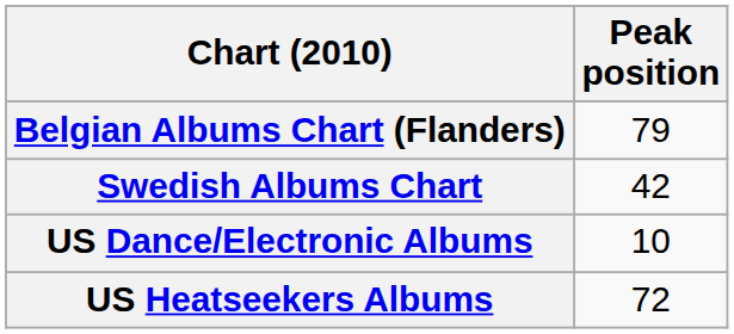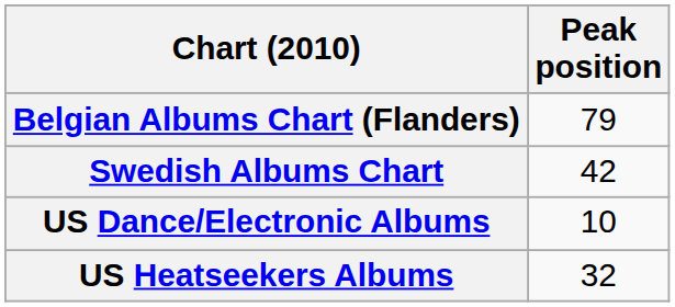US Heatseekers Albums | Peak position: 72 -> 32
